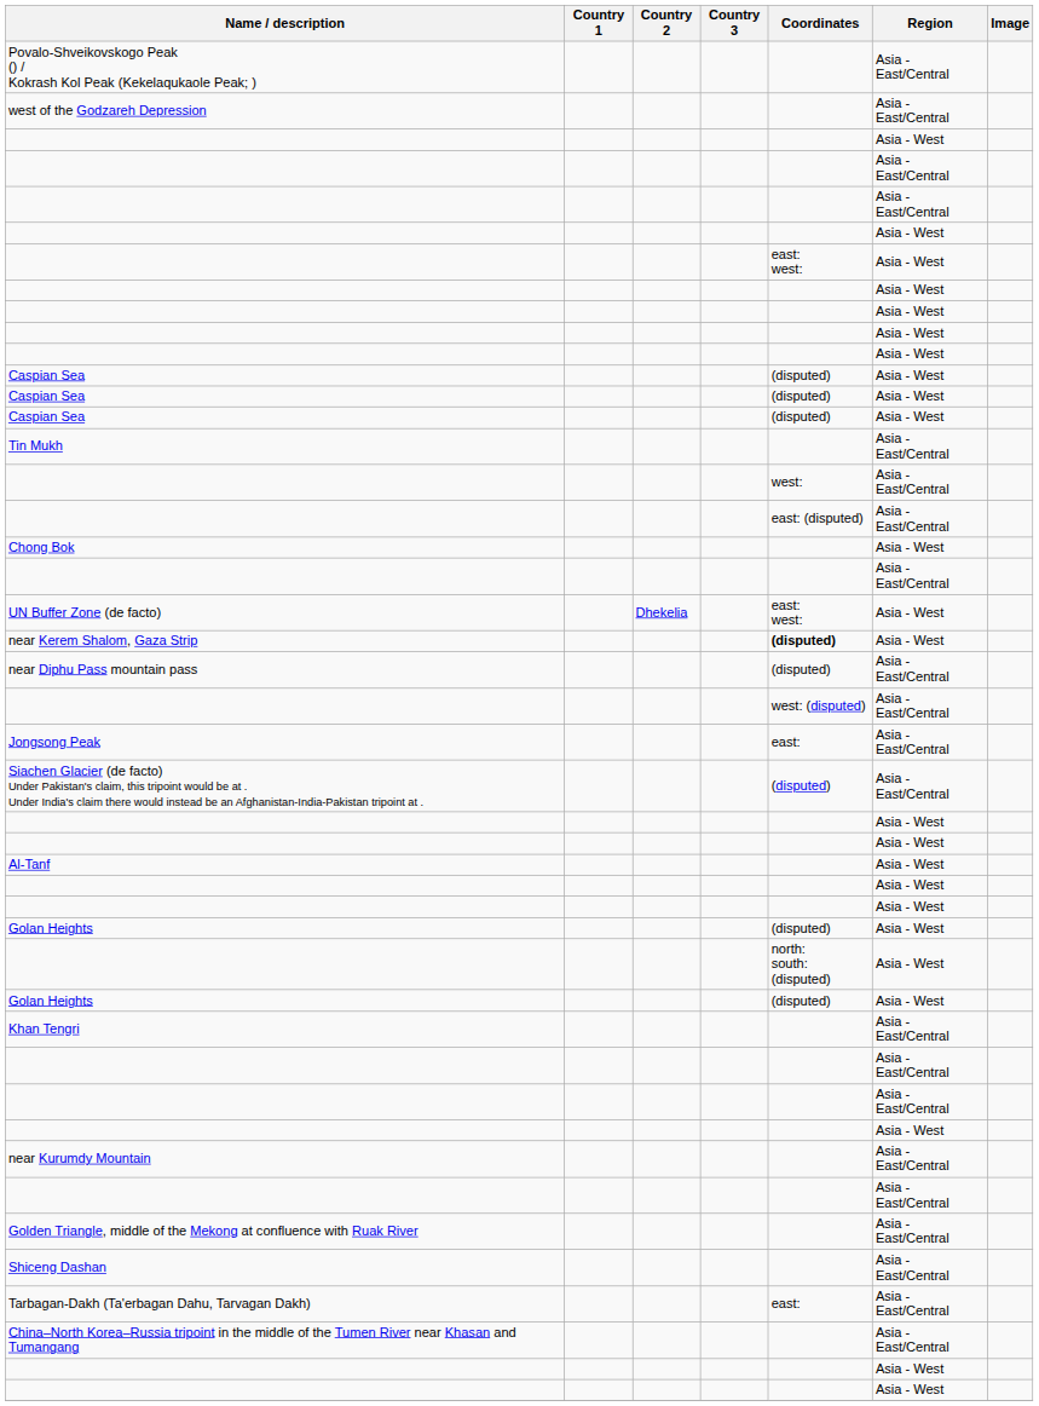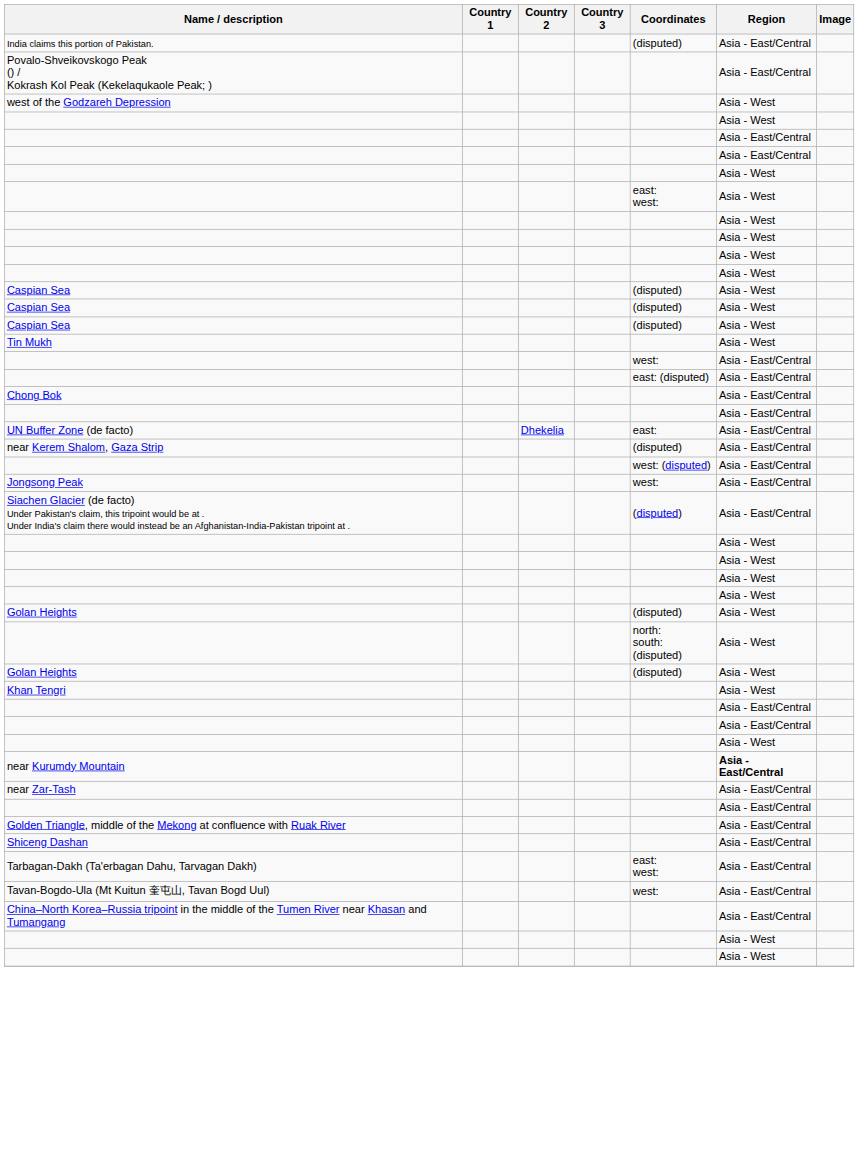+ row: India claims this portion of Pakistan. | (disputed) | Asia - East/Central
west of the Godzareh Depression | Region: Asia - East/Central -> Asia - West
Tin Mukh | Region: Asia - East/Central -> Asia - West
Chong Bok | Region: Asia - West -> Asia - East/Central
UN Buffer Zone (de facto) | Coordinates: east: west: -> east:
UN Buffer Zone (de facto) | Region: Asia - West -> Asia - East/Central
near Kerem Shalom, Gaza Strip | Coordinates: bold -> normal
near Kerem Shalom, Gaza Strip | Region: Asia - West -> Asia - East/Central
- row: near Diphu Pass mountain pass | (disputed) | Asia - East/Central
Jongsong Peak | Coordinates: east: -> west:
- row: Al-Tanf | Asia - West
Khan Tengri | Region: Asia - East/Central -> Asia - West
near Kurumdy Mountain | Region: normal -> bold
+ row: near Zar-Tash | Asia - East/Central
Tarbagan-Dakh (Ta'erbagan Dahu, Tarvagan Dakh) | Coordinates: east: -> east: west:
+ row: Tavan-Bogdo-Ula (Mt Kuitun 奎屯山, Tavan Bogd Uul) | west: | Asia - East/Central
